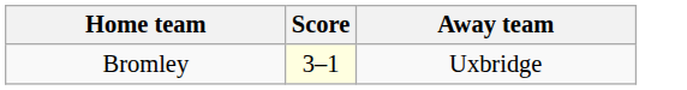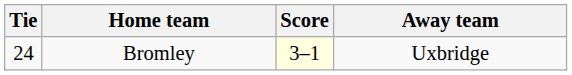+ column: Tie | 24
